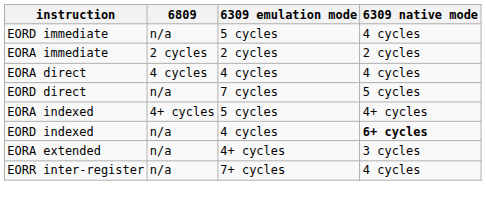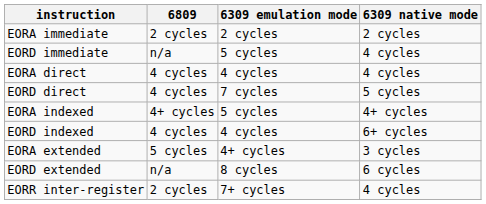rows swapped: EORA immediate <-> EORD immediate
EORD direct | 6809: n/a -> 4 cycles
EORD indexed | 6809: n/a -> 4 cycles
EORD indexed | 6309 native mode: bold -> normal
EORA extended | 6809: n/a -> 5 cycles
+ row: EORD extended | n/a | 8 cycles | 6 cycles
EORR inter-register | 6809: n/a -> 2 cycles
